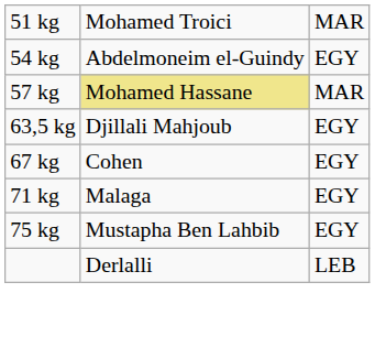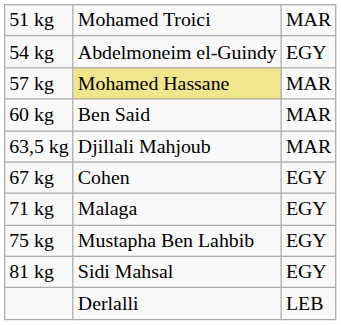+ row: 60 kg | Ben Said | MAR
63,5 kg | column 3: EGY -> MAR
+ row: 81 kg | Sidi Mahsal | EGY
